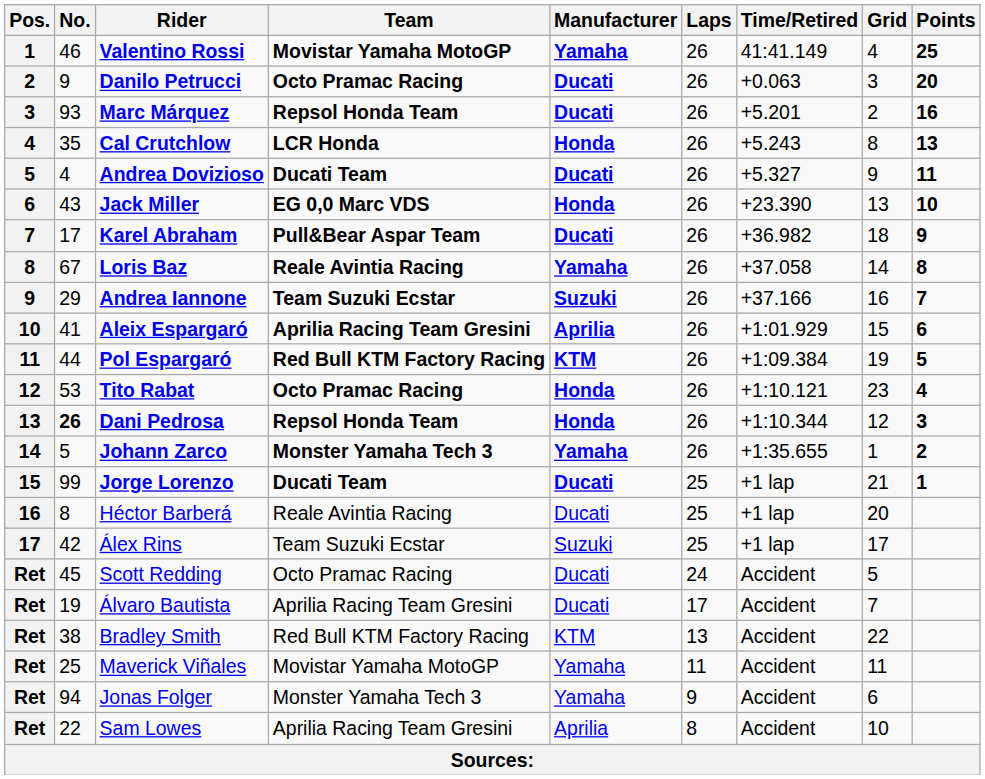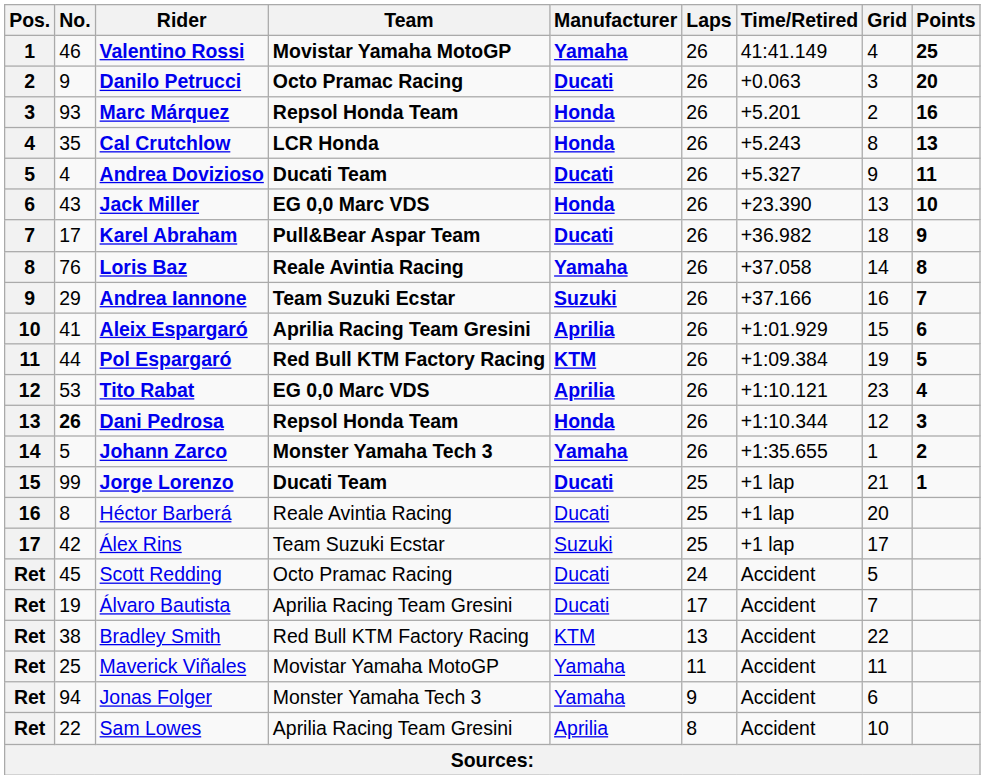Marc Márquez | Manufacturer: Ducati -> Honda
Loris Baz | No.: 67 -> 76
Tito Rabat | Team: Octo Pramac Racing -> EG 0,0 Marc VDS
Tito Rabat | Manufacturer: Honda -> Aprilia
